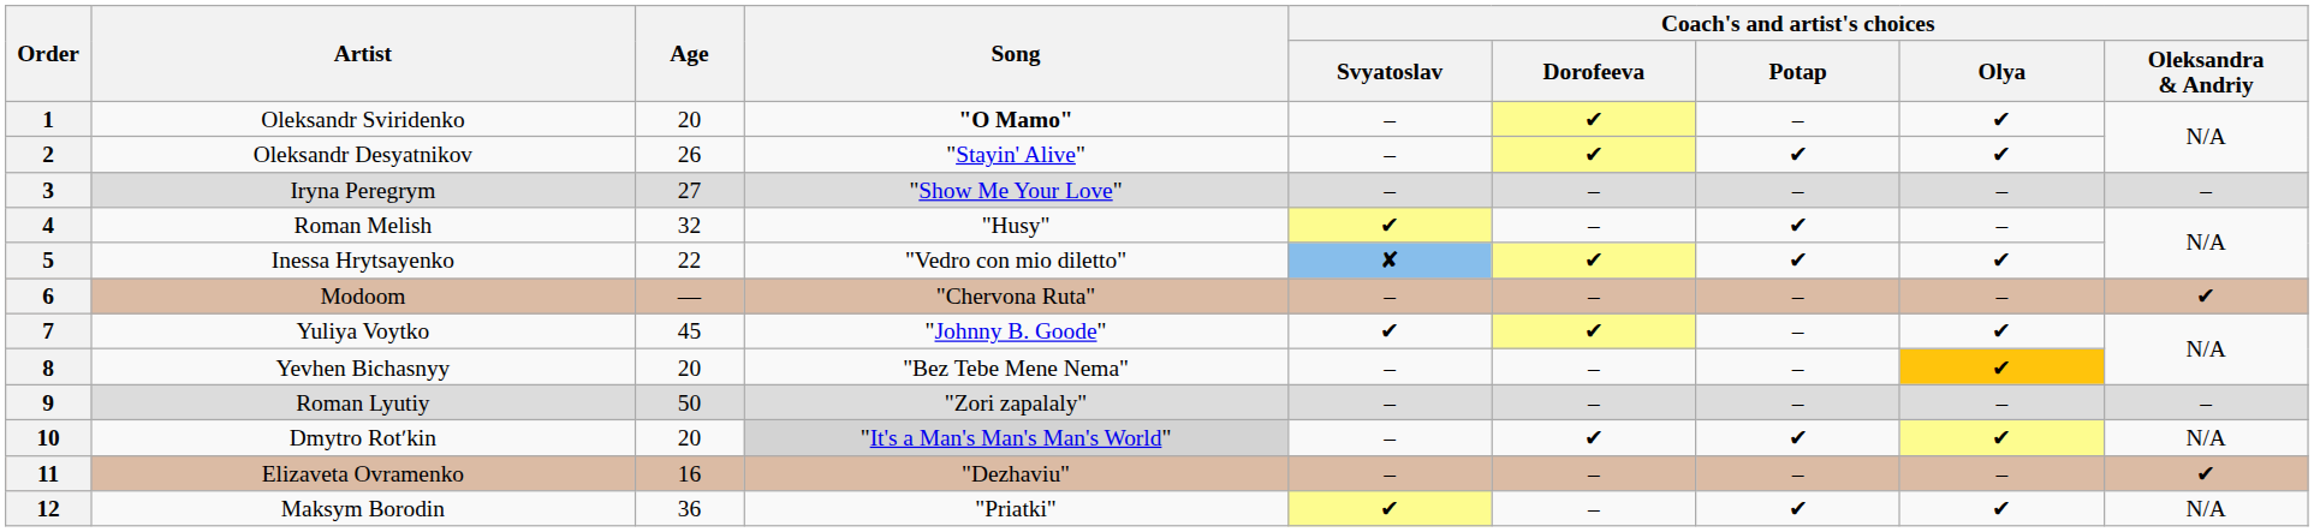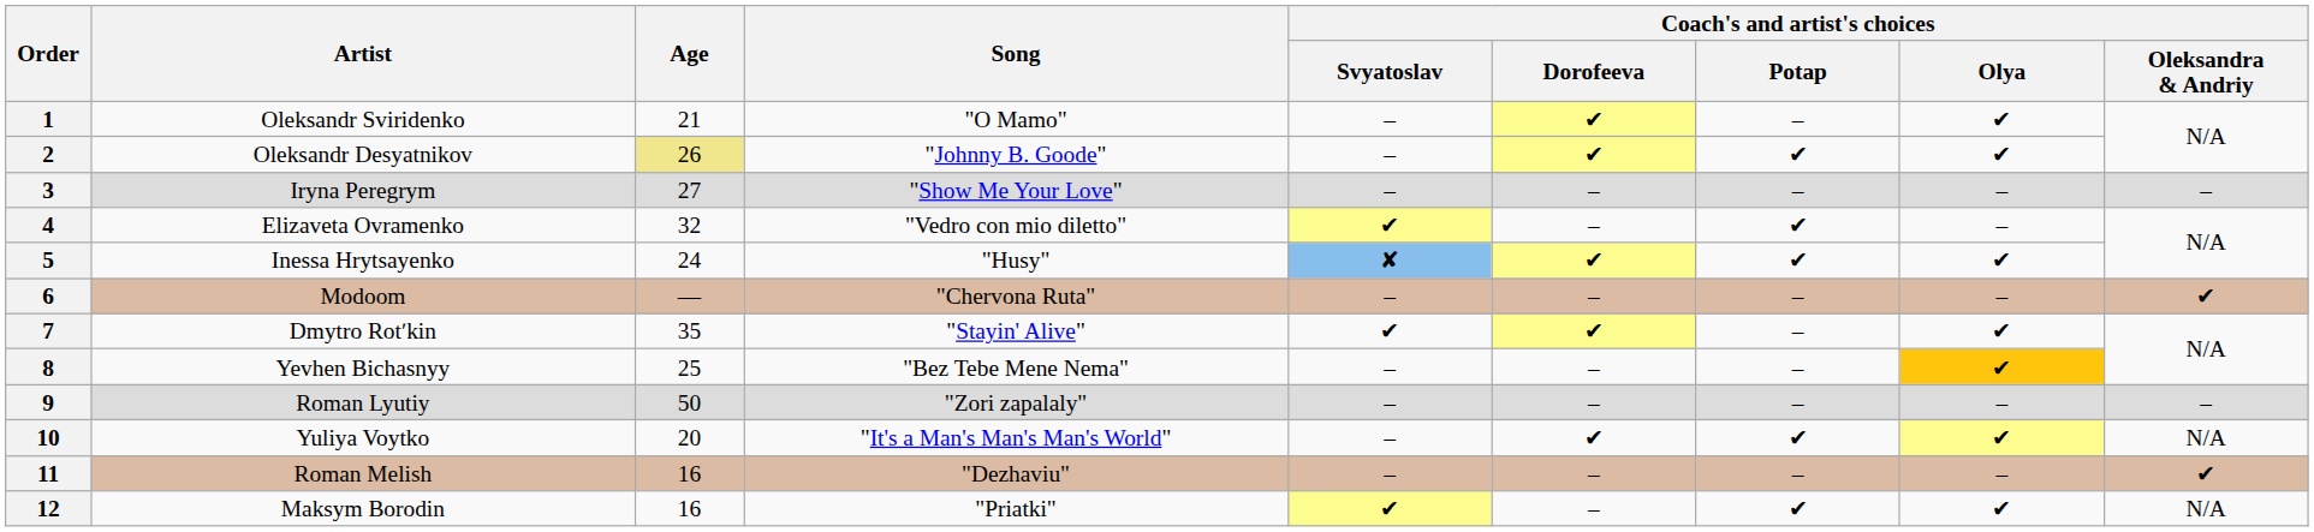1 | Age: 20 -> 21
1 | Song: bold -> normal
2 | Age: no background -> khaki background
2 | Song: "Stayin' Alive" -> "Johnny B. Goode"
4 | Artist: Roman Melish -> Elizaveta Ovramenko
4 | Song: "Husy" -> "Vedro con mio diletto"
5 | Age: 22 -> 24
5 | Song: "Vedro con mio diletto" -> "Husy"
7 | Artist: Yuliya Voytko -> Dmytro Rotʹkin
7 | Age: 45 -> 35
7 | Song: "Johnny B. Goode" -> "Stayin' Alive"
8 | Age: 20 -> 25
10 | Artist: Dmytro Rotʹkin -> Yuliya Voytko
10 | Song: lightgrey background -> no background
11 | Artist: Elizaveta Ovramenko -> Roman Melish
12 | Age: 36 -> 16
